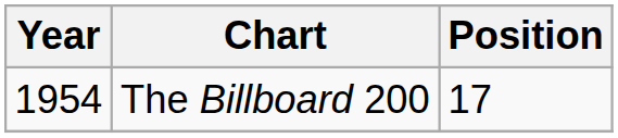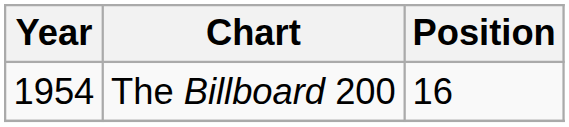The Billboard 200 | Position: 17 -> 16
